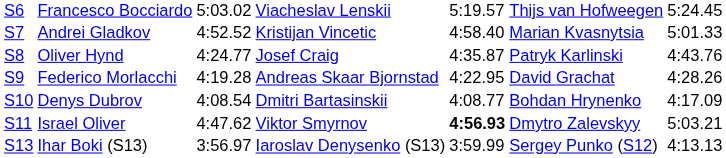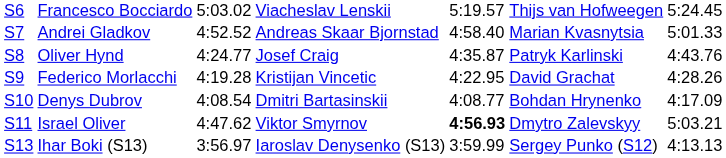Andrei Gladkov | column 4: Kristijan Vincetic -> Andreas Skaar Bjornstad
Federico Morlacchi | column 4: Andreas Skaar Bjornstad -> Kristijan Vincetic
